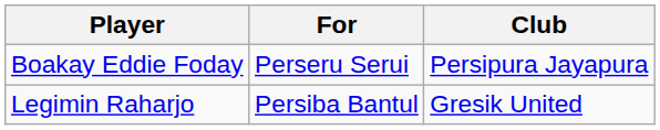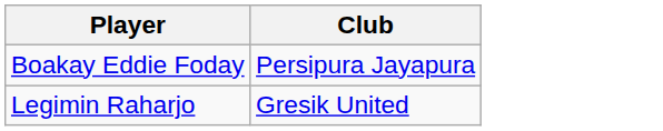- column: For | Perseru Serui | Persiba Bantul
